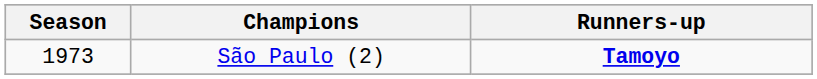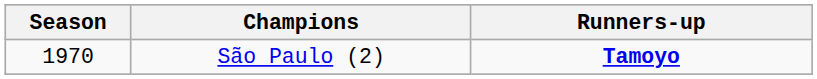São Paulo (2) | Season: 1973 -> 1970
